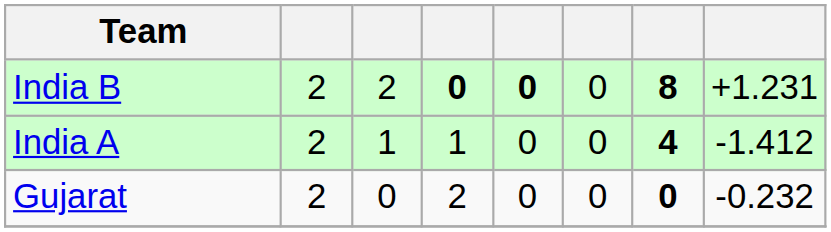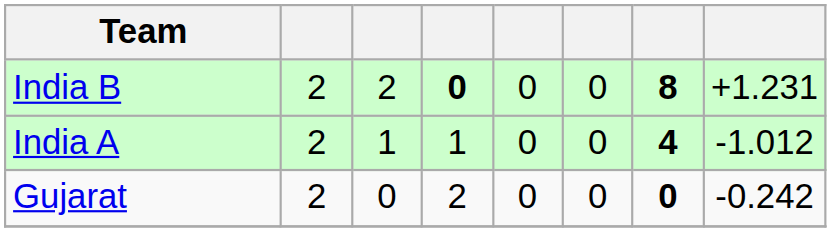India B | column 5: bold -> normal
India A | column 8: -1.412 -> -1.012
Gujarat | column 8: -0.232 -> -0.242
